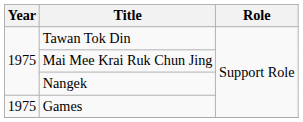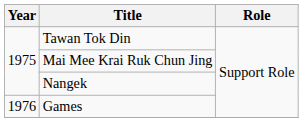Games | Year: 1975 -> 1976
